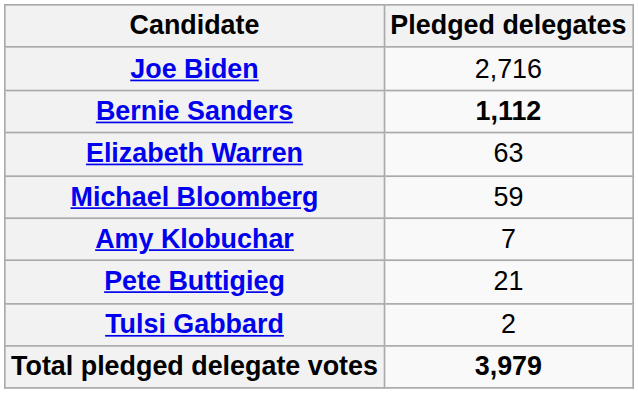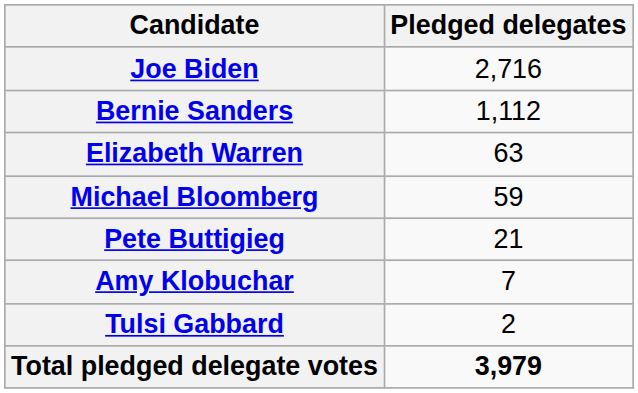Bernie Sanders | Pledged delegates: bold -> normal
rows swapped: Pete Buttigieg <-> Amy Klobuchar
